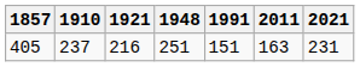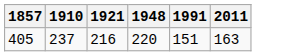- column: 2021 | 231
405 | 1948: 251 -> 220
